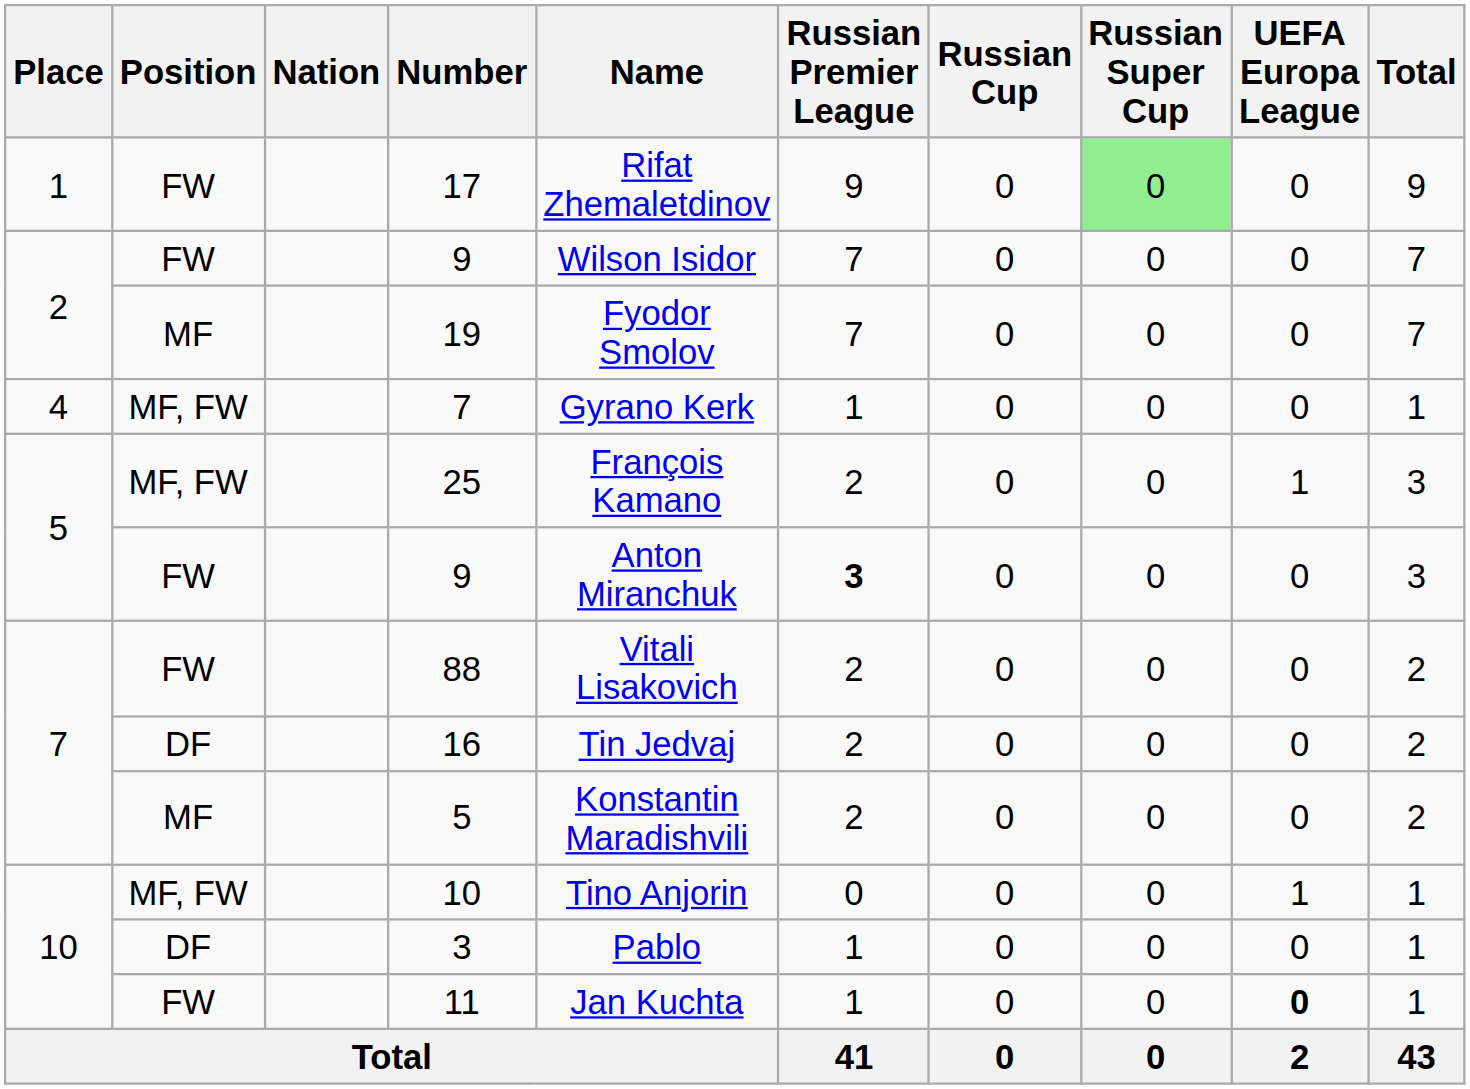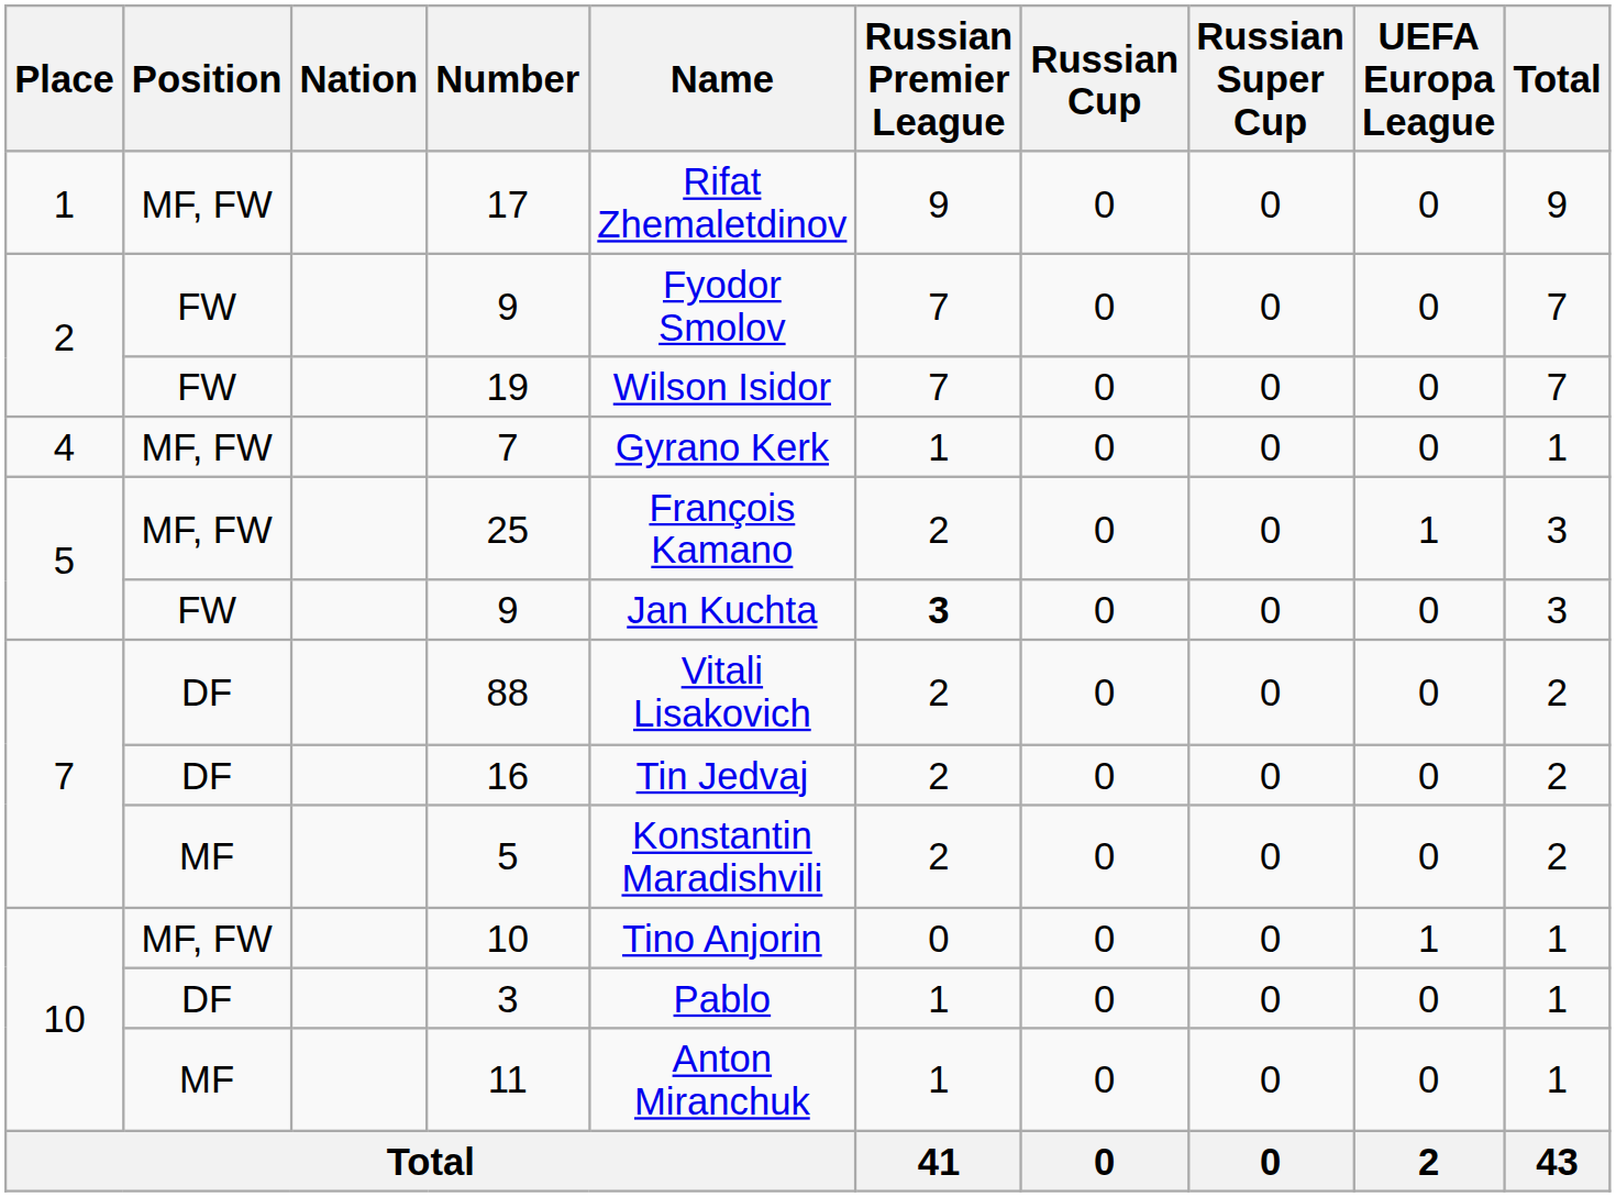17 | Position: FW -> MF, FW
17 | Russian Super Cup: lightgreen background -> no background
2 / 9 | Name: Wilson Isidor -> Fyodor Smolov
19 | Position: MF -> FW
19 | Name: Fyodor Smolov -> Wilson Isidor
5 / 9 | Name: Anton Miranchuk -> Jan Kuchta
88 | Position: FW -> DF
11 | Position: FW -> MF
11 | Name: Jan Kuchta -> Anton Miranchuk
11 | UEFA Europa League: bold -> normal
